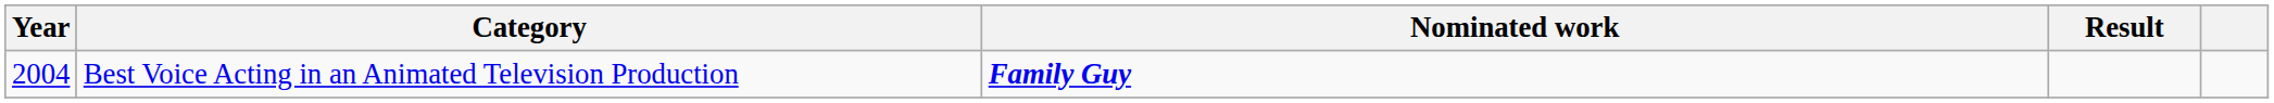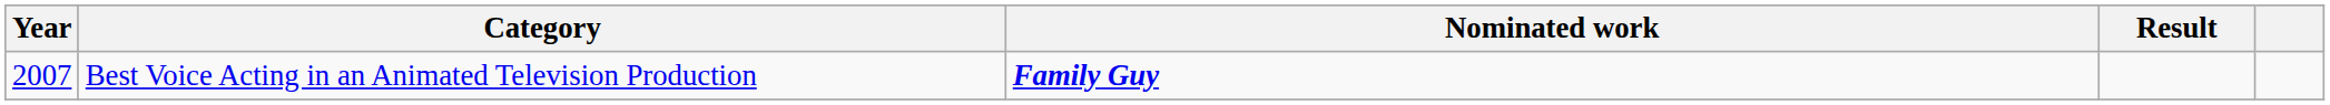Best Voice Acting in an Animated Television Production | Year: 2004 -> 2007
